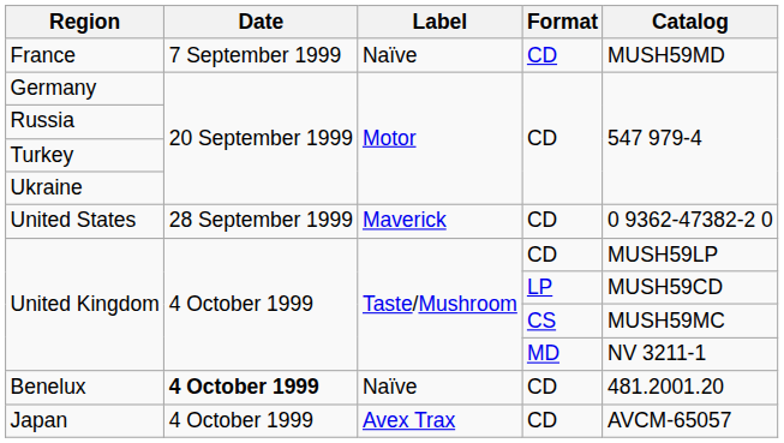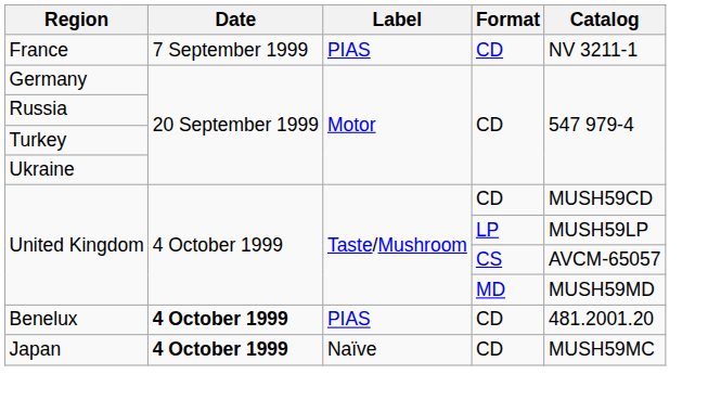France | Label: Naïve -> PIAS
France | Catalog: MUSH59MD -> NV 3211-1
- row: United States | 28 September 1999 | Maverick | CD | 0 9362-47382-2 0
United Kingdom / CD | Catalog: MUSH59LP -> MUSH59CD
United Kingdom / LP | Catalog: MUSH59CD -> MUSH59LP
United Kingdom / CS | Catalog: MUSH59MC -> AVCM-65057
United Kingdom / MD | Catalog: NV 3211-1 -> MUSH59MD
Benelux | Label: Naïve -> PIAS
Japan | Date: normal -> bold
Japan | Label: Avex Trax -> Naïve
Japan | Catalog: AVCM-65057 -> MUSH59MC
